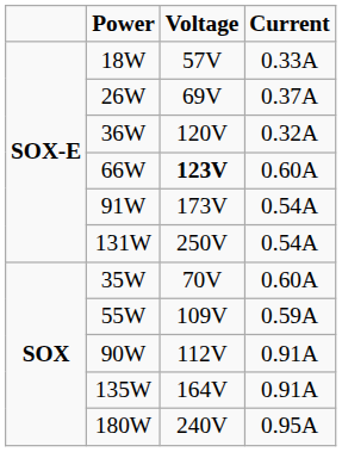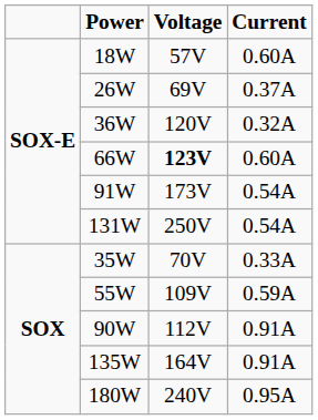18W | Current: 0.33A -> 0.60A
35W | Current: 0.60A -> 0.33A
